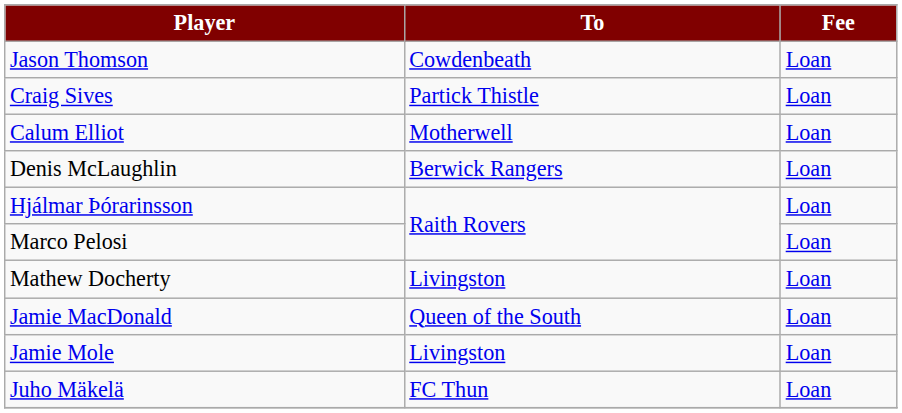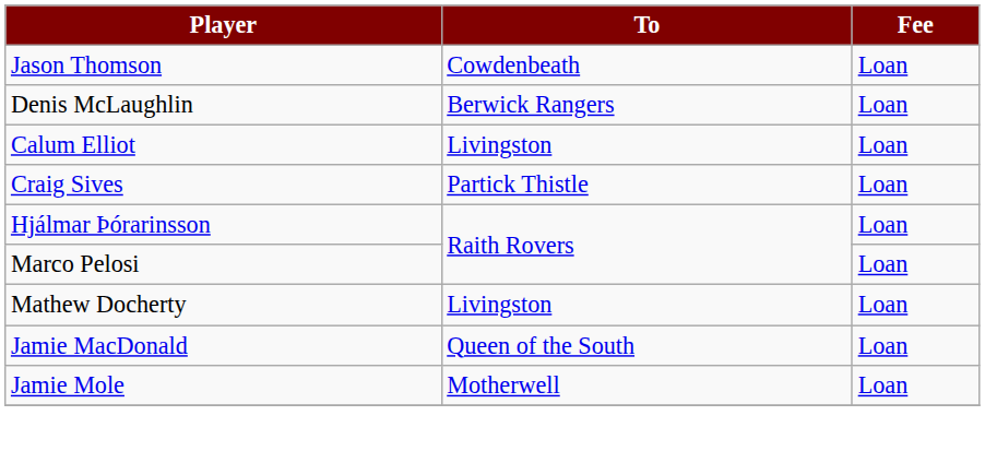rows swapped: Craig Sives <-> Denis McLaughlin
Calum Elliot | To: Motherwell -> Livingston
Jamie Mole | To: Livingston -> Motherwell
- row: Juho Mäkelä | FC Thun | Loan
